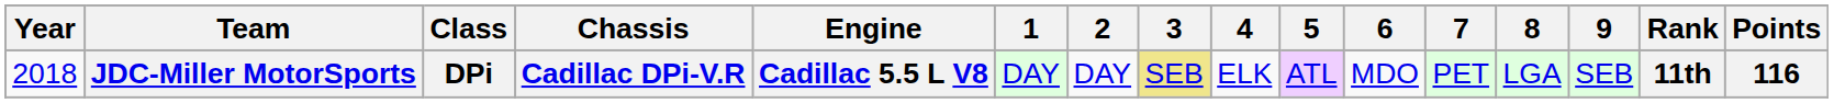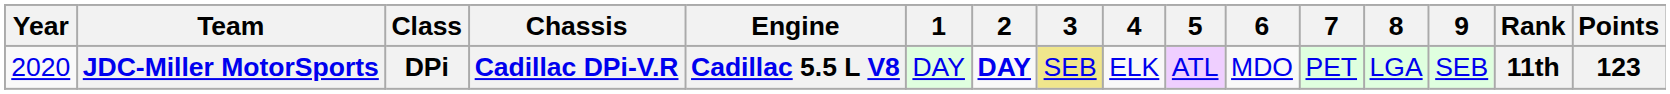JDC-Miller MotorSports | Year: 2018 -> 2020
JDC-Miller MotorSports | 2: normal -> bold
JDC-Miller MotorSports | Points: 116 -> 123
